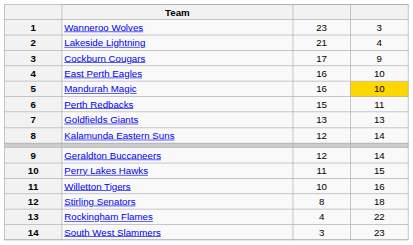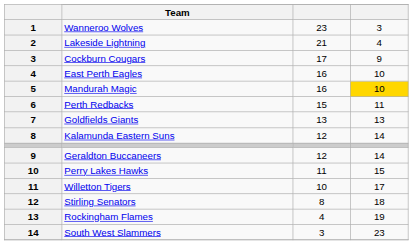Willetton Tigers | column 4: 16 -> 17
Rockingham Flames | column 4: 22 -> 19
